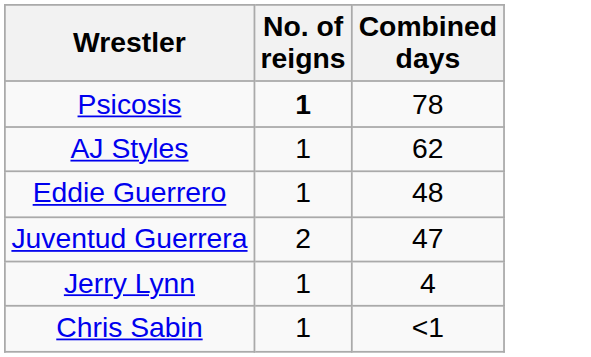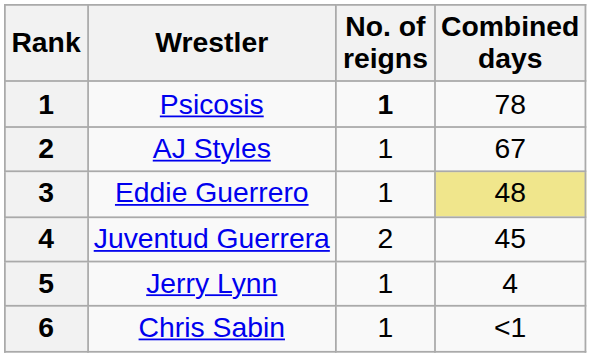+ column: Rank | 1 | 2 | 3 | 4 | 5 | 6
AJ Styles | Combined days: 62 -> 67
Eddie Guerrero | Combined days: no background -> khaki background
Juventud Guerrera | Combined days: 47 -> 45
